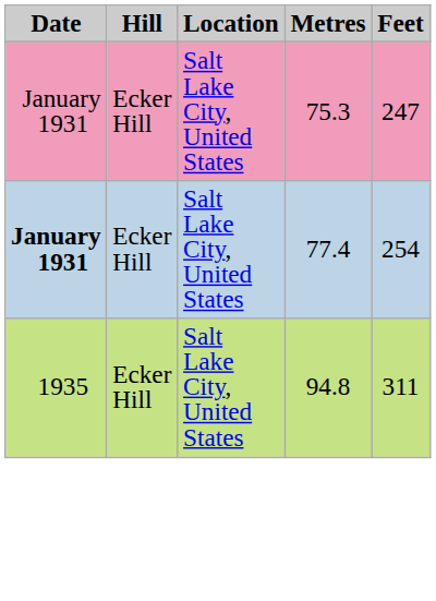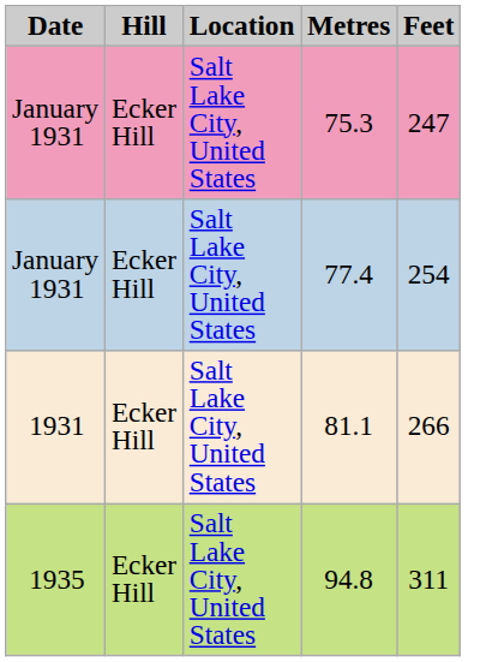77.4 | Date: bold -> normal
+ row: 1931 | Ecker Hill | Salt Lake City, United States | 81.1 | 266
